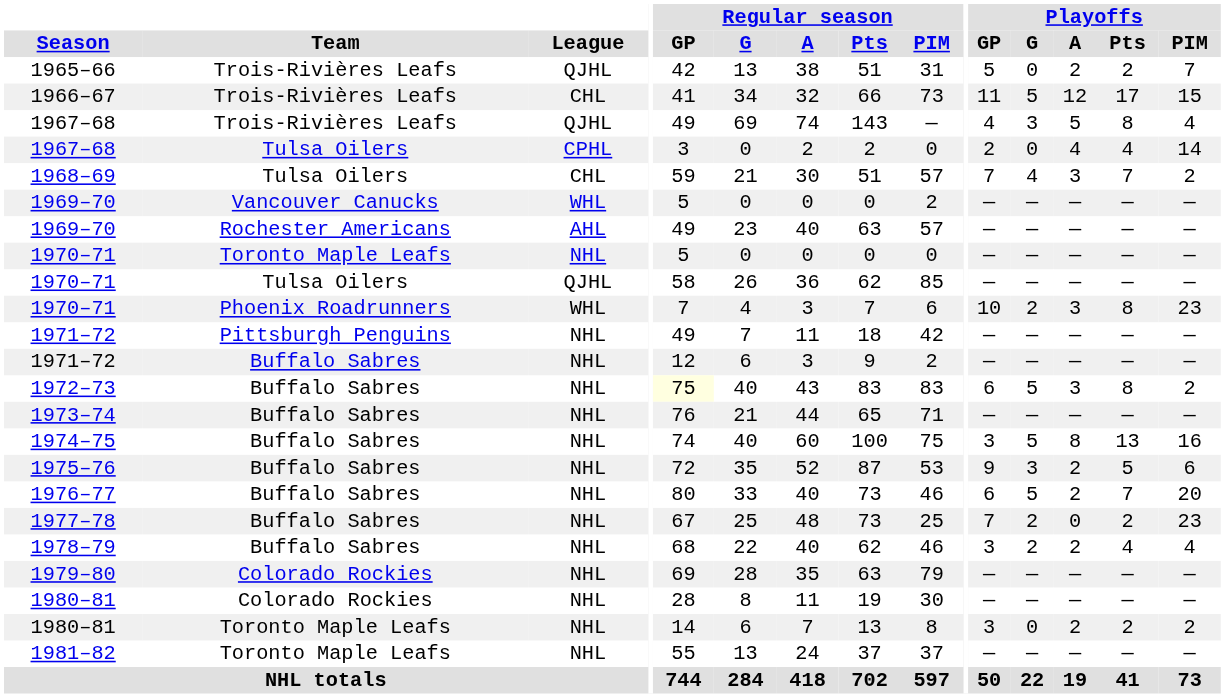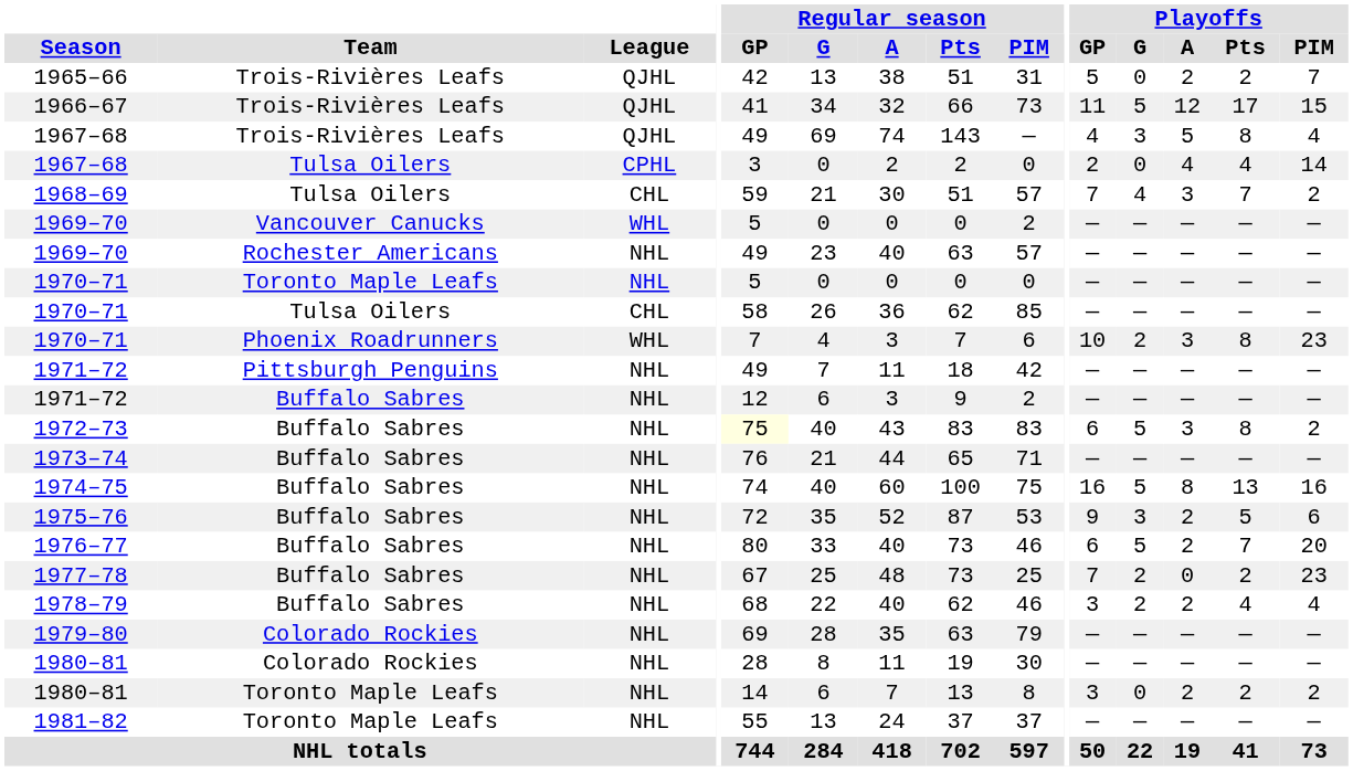1966–67 | League: CHL -> QJHL
1969–70 / Rochester Americans | League: AHL -> NHL
1970–71 / Tulsa Oilers | League: QJHL -> CHL
1974–75 | Playoffs / GP: 3 -> 16
